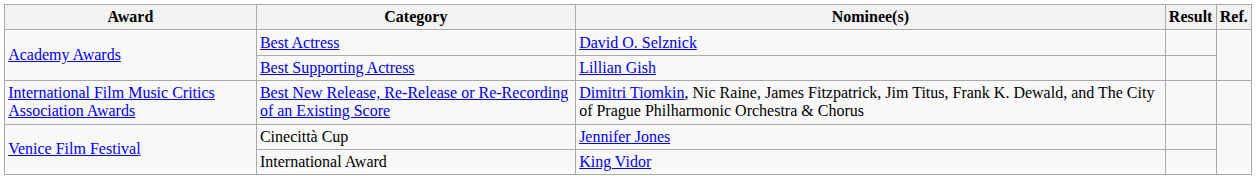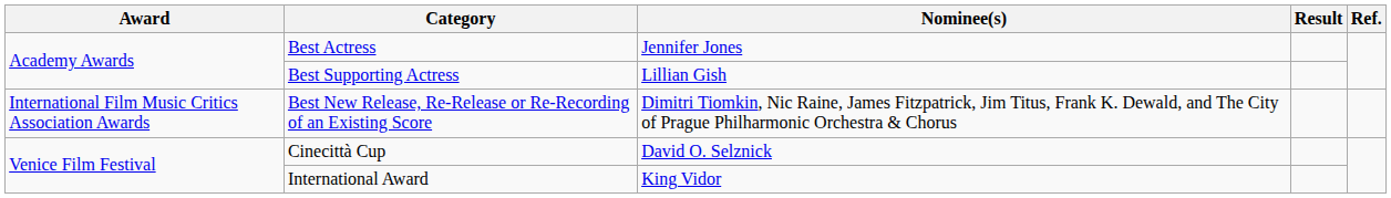Best Actress | Nominee(s): David O. Selznick -> Jennifer Jones
Cinecittà Cup | Nominee(s): Jennifer Jones -> David O. Selznick
